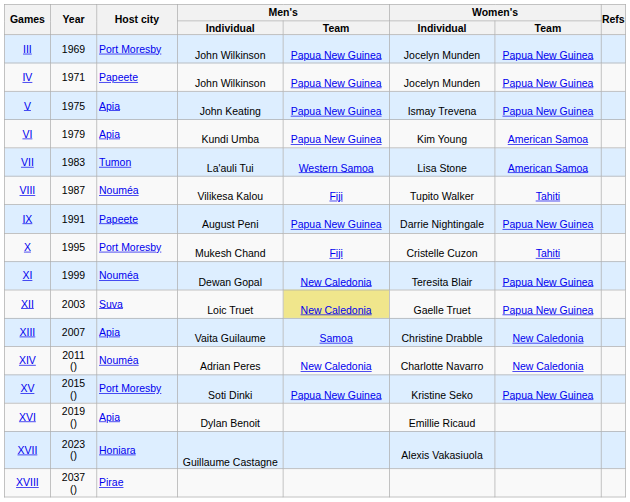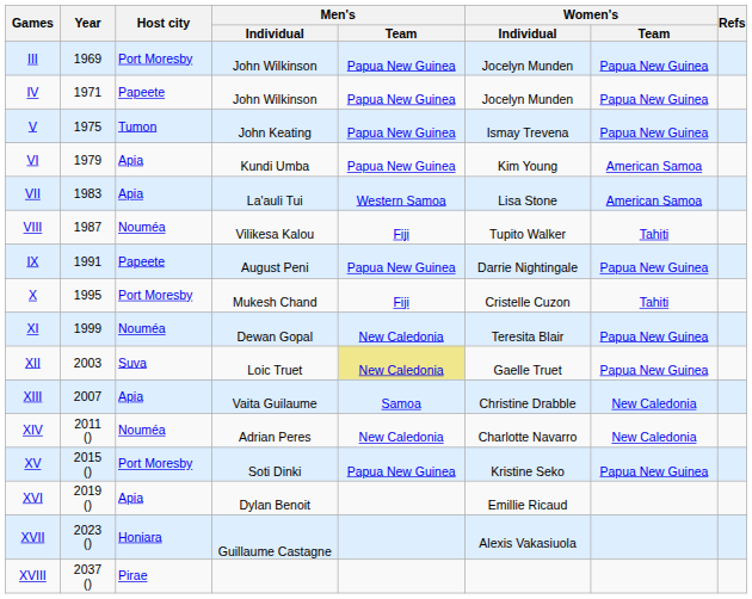V | Host city: Apia -> Tumon
VII | Host city: Tumon -> Apia
